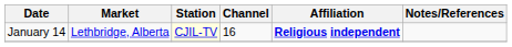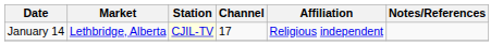January 14 | Channel: 16 -> 17
January 14 | Affiliation: bold -> normal
